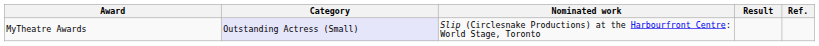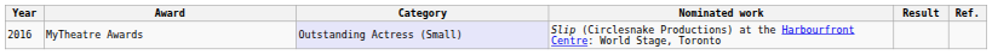+ column: Year | 2016
